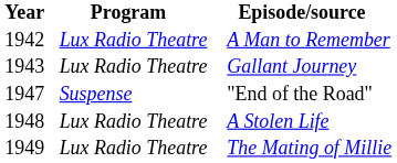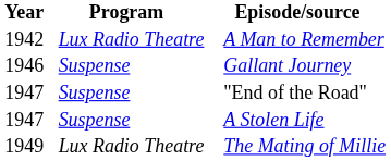Gallant Journey | Year: 1943 -> 1946
Gallant Journey | Program: Lux Radio Theatre -> Suspense
A Stolen Life | Year: 1948 -> 1947
A Stolen Life | Program: Lux Radio Theatre -> Suspense
